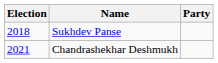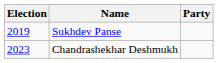Sukhdev Panse | Election: 2018 -> 2019
Chandrashekhar Deshmukh | Election: 2021 -> 2023
